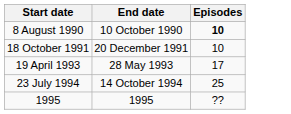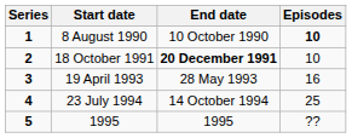+ column: Series | 1 | 2 | 3 | 4 | 5
18 October 1991 | End date: normal -> bold
19 April 1993 | Episodes: 17 -> 16
